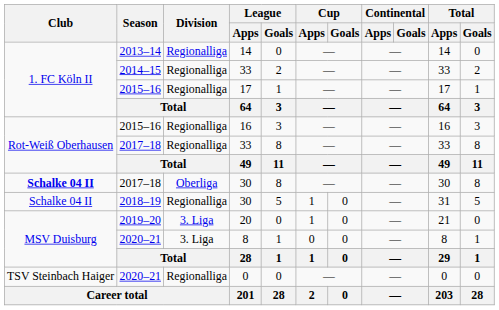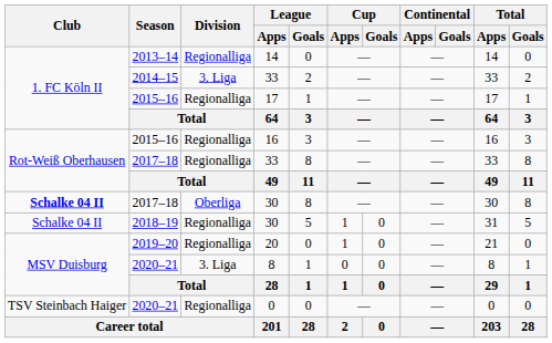2014–15 / 33 | Division: Regionalliga -> 3. Liga
20 | Division: 3. Liga -> Regionalliga
